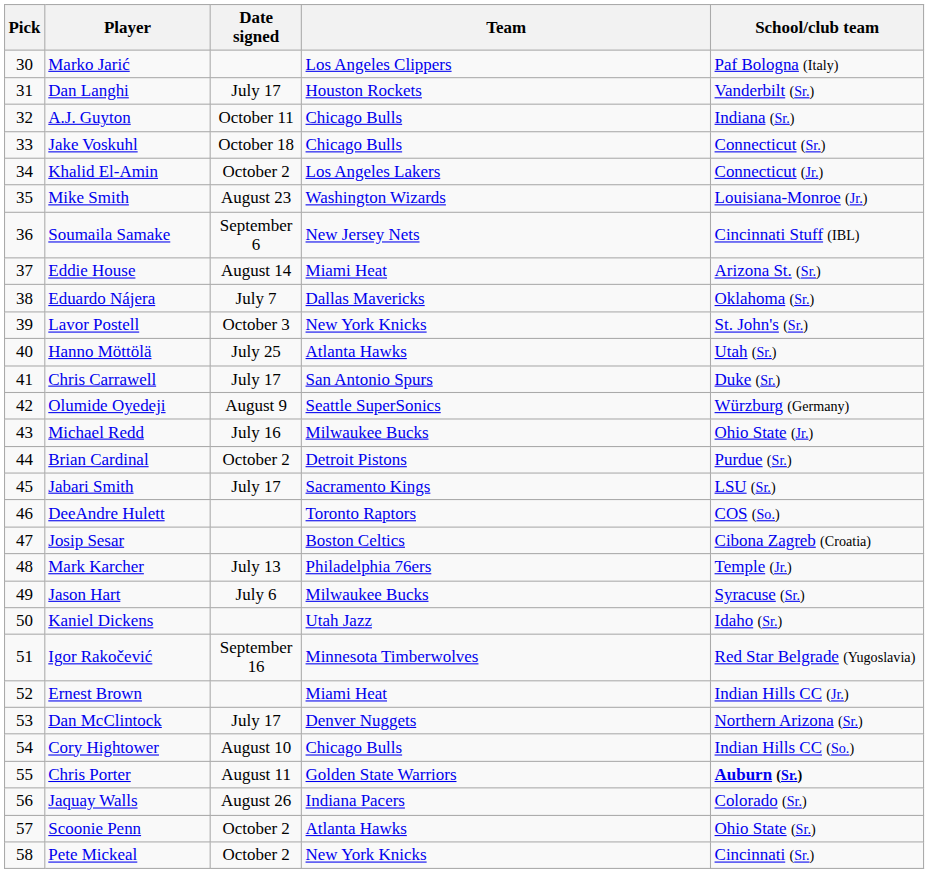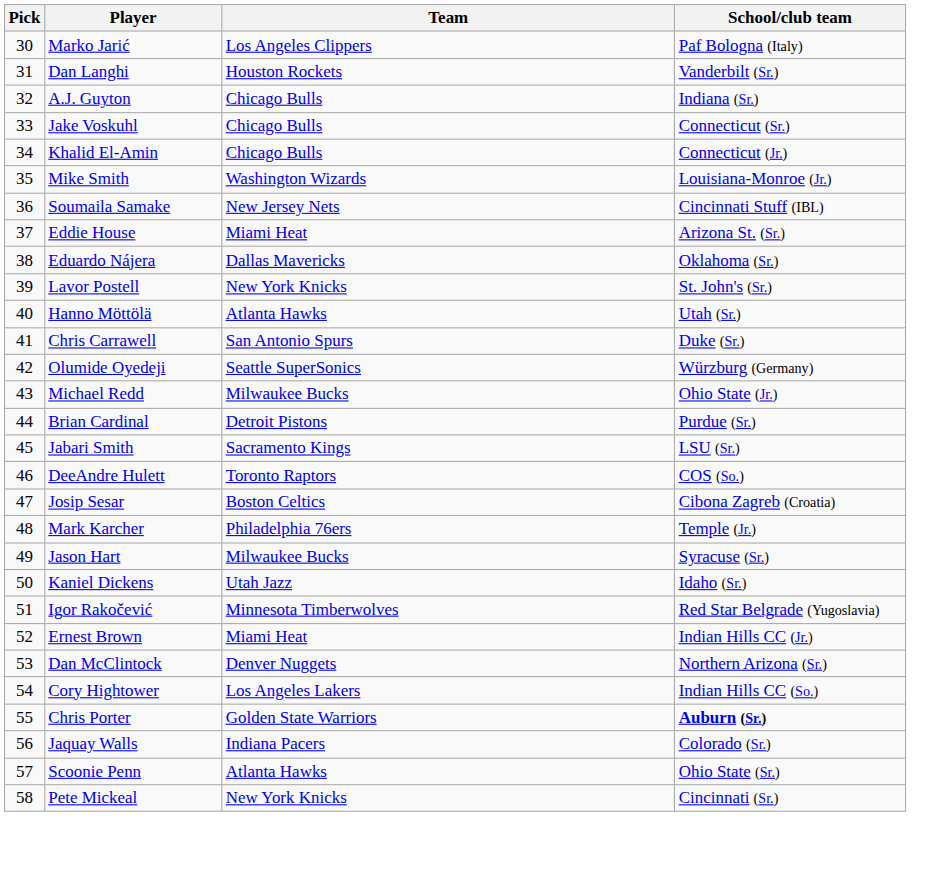- column: Date signed | July 17 | October 11 | October 18 | October 2 | August 23 | September 6 | August 14 | July 7 | October 3 | July 25 | July 17 | August 9 | July 16 | October 2 | July 17 | July 13 | July 6 | September 16 | July 17 | August 10 | August 11 | August 26 | October 2 | October 2
Khalid El-Amin | Team: Los Angeles Lakers -> Chicago Bulls
Cory Hightower | Team: Chicago Bulls -> Los Angeles Lakers
